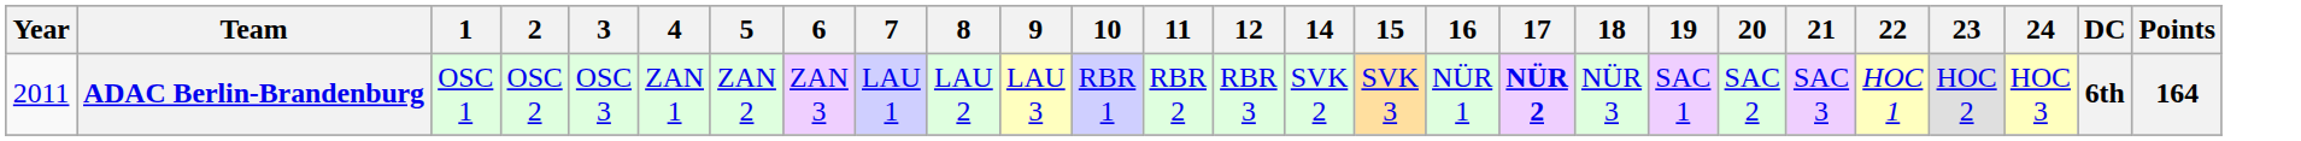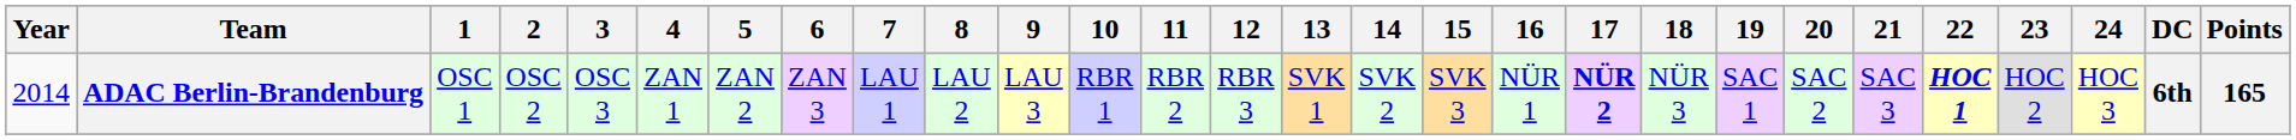+ column: 13 | SVK 1
ADAC Berlin-Brandenburg | Year: 2011 -> 2014
ADAC Berlin-Brandenburg | 22: normal -> bold
ADAC Berlin-Brandenburg | Points: 164 -> 165
